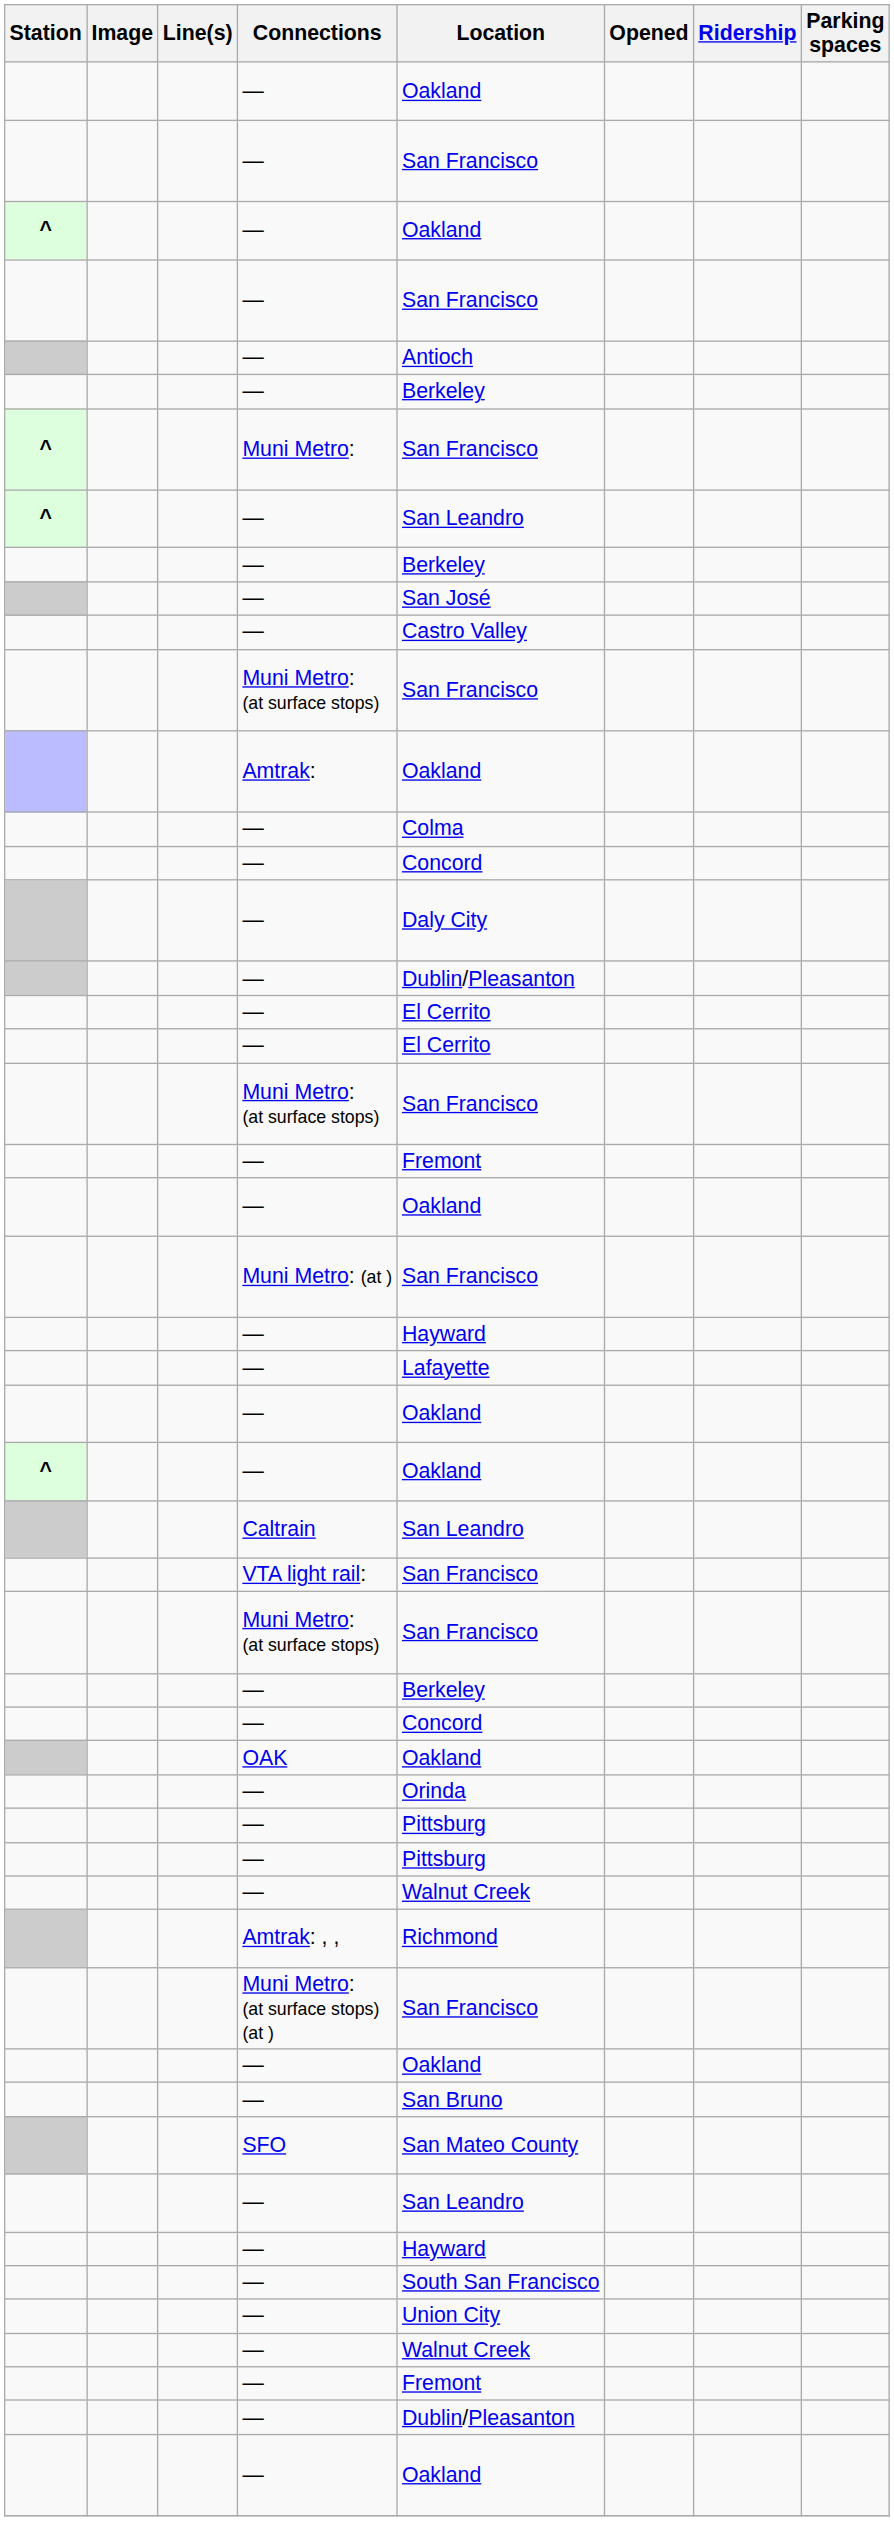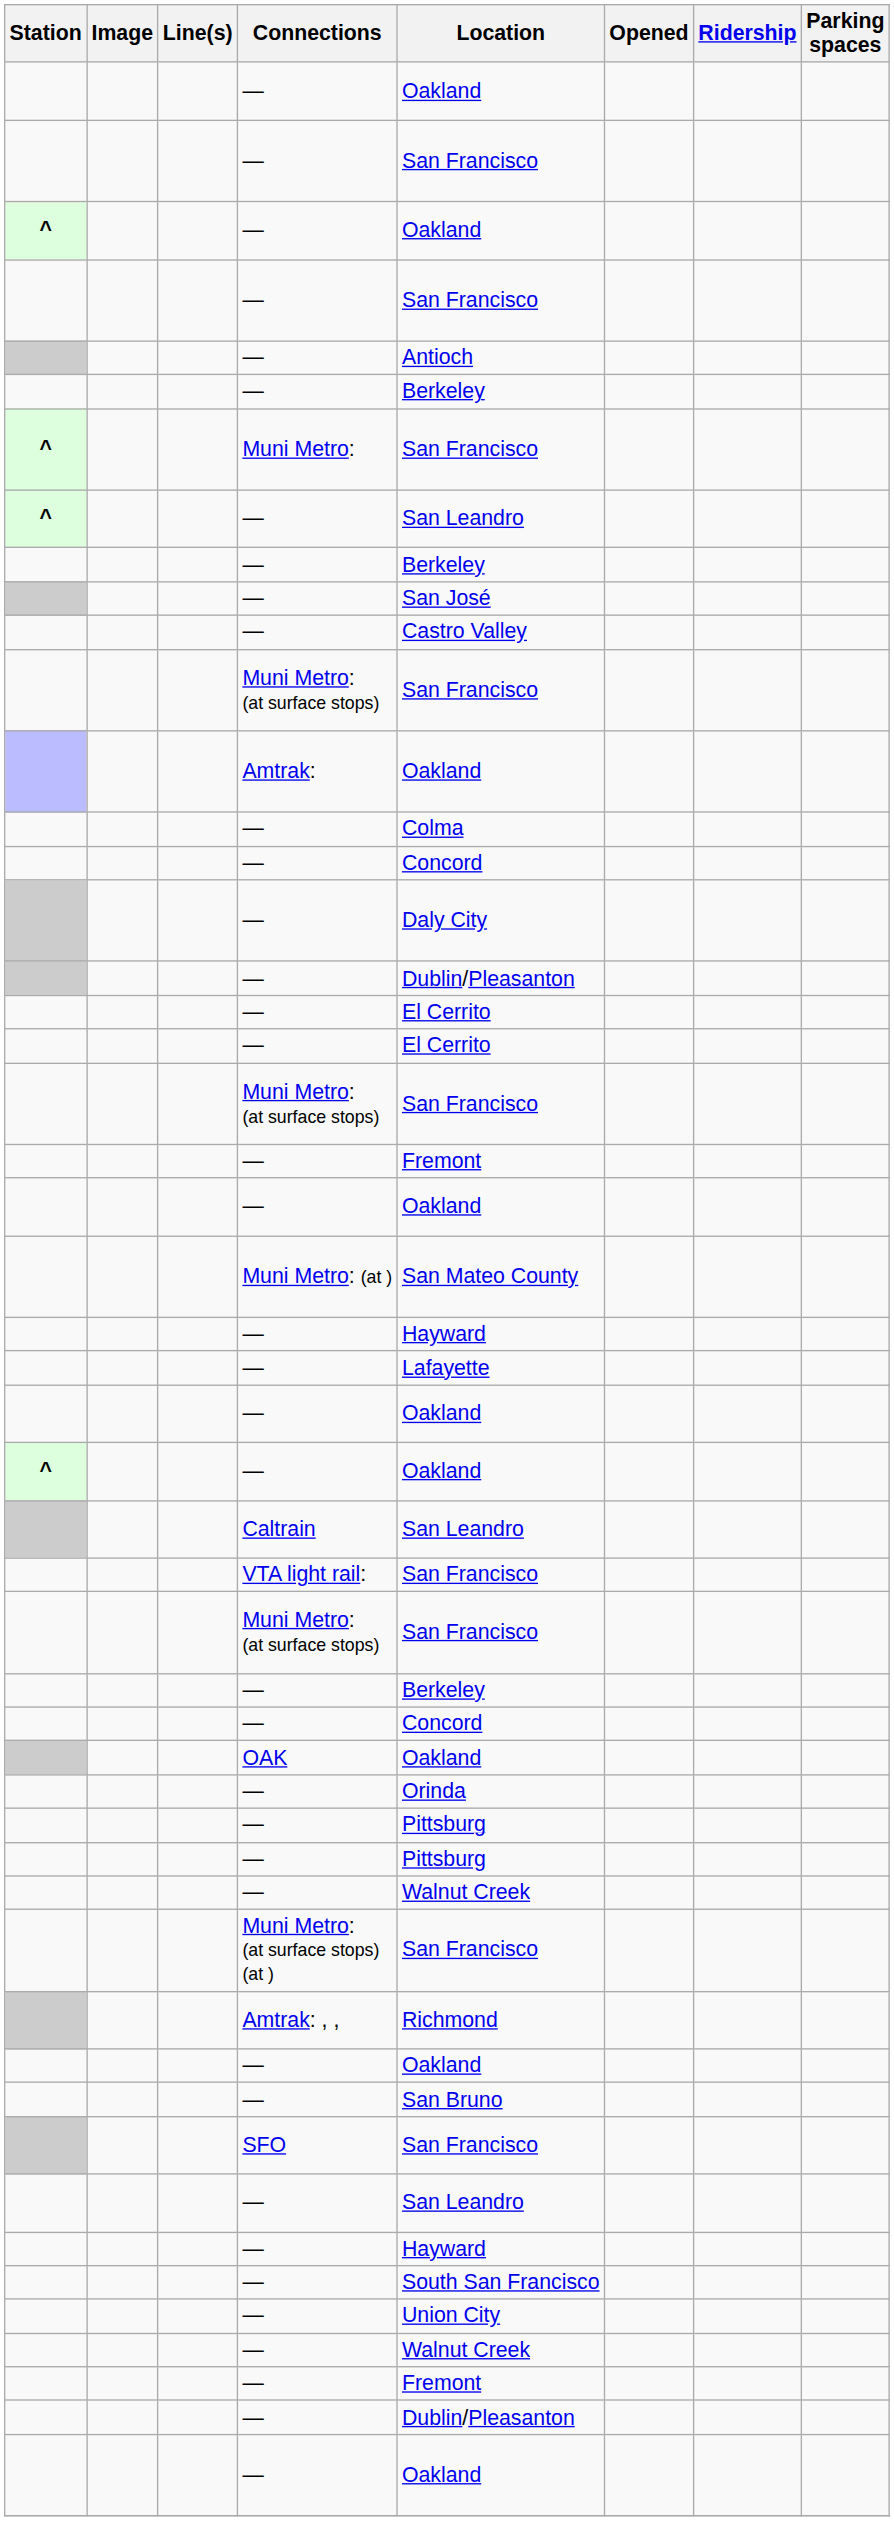Muni Metro: (at ) | Location: San Francisco -> San Mateo County
rows swapped: Muni Metro: (at surface stops) (at ) <-> Amtrak: , ,
SFO | Location: San Mateo County -> San Francisco
